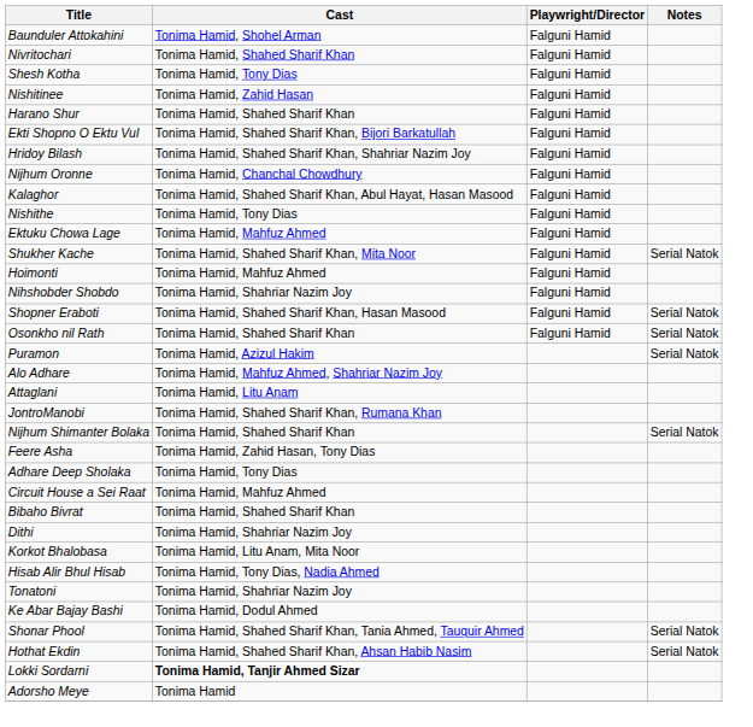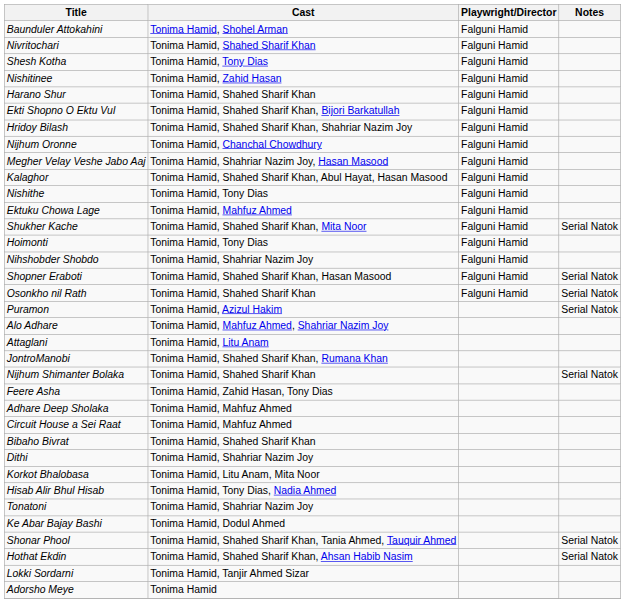+ row: Megher Velay Veshe Jabo Aaj | Tonima Hamid, Shahriar Nazim Joy, Hasan Masood | Falguni Hamid
Hoimonti | Cast: Tonima Hamid, Mahfuz Ahmed -> Tonima Hamid, Tony Dias
Adhare Deep Sholaka | Cast: Tonima Hamid, Tony Dias -> Tonima Hamid, Mahfuz Ahmed
Lokki Sordarni | Cast: bold -> normal
